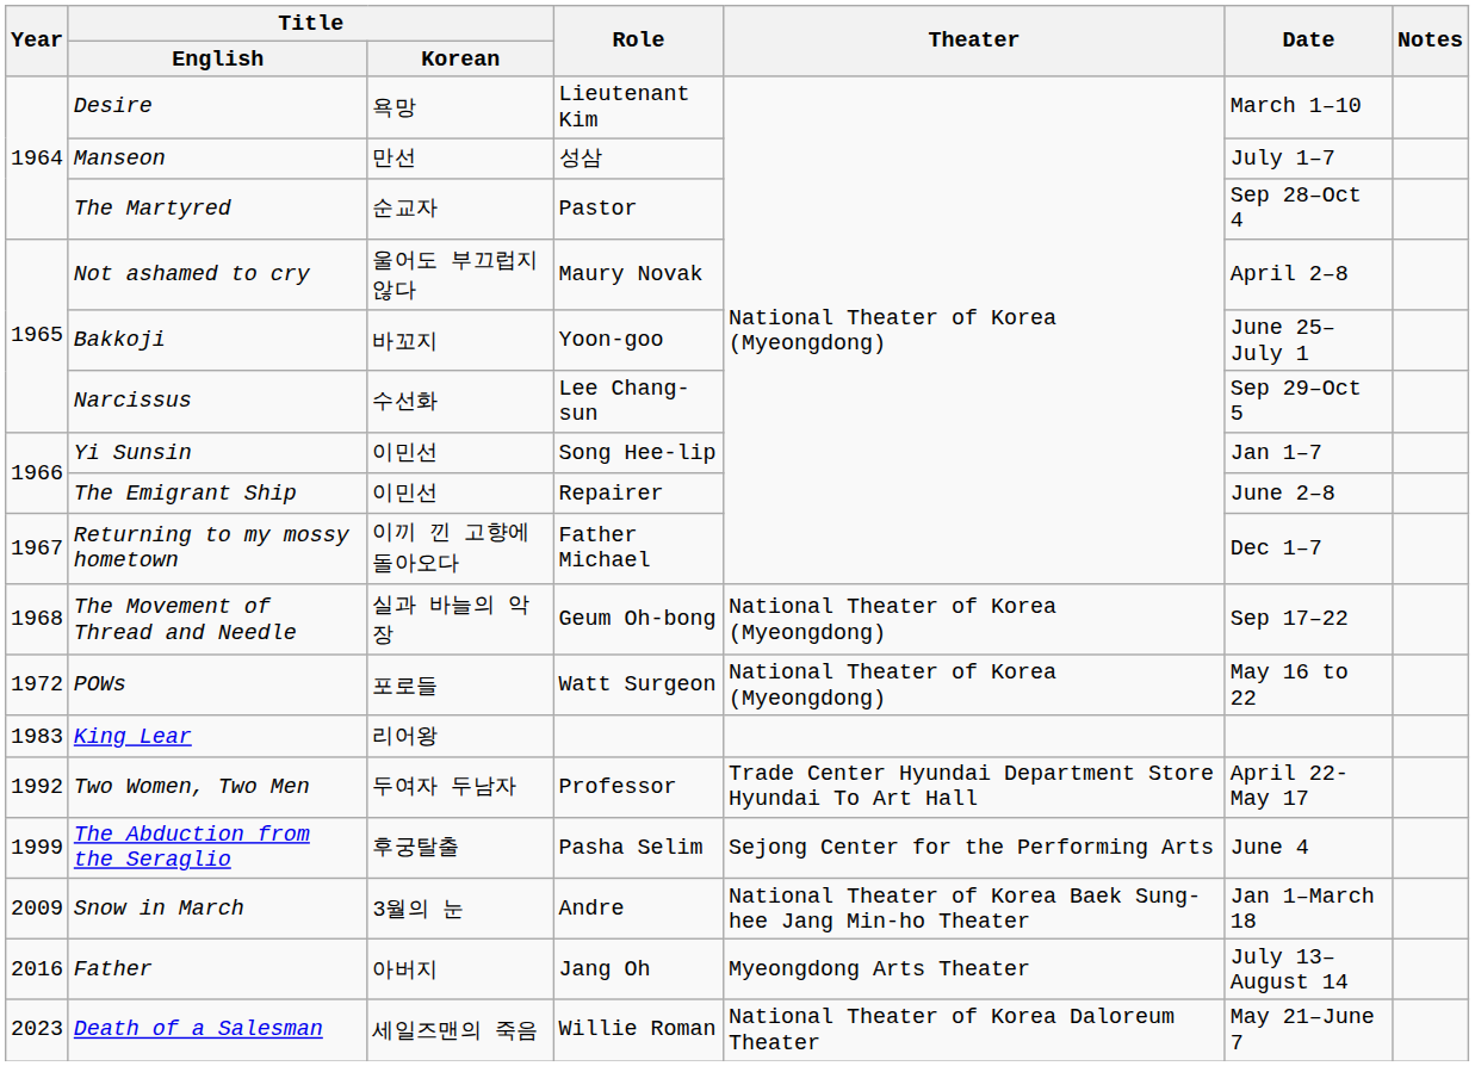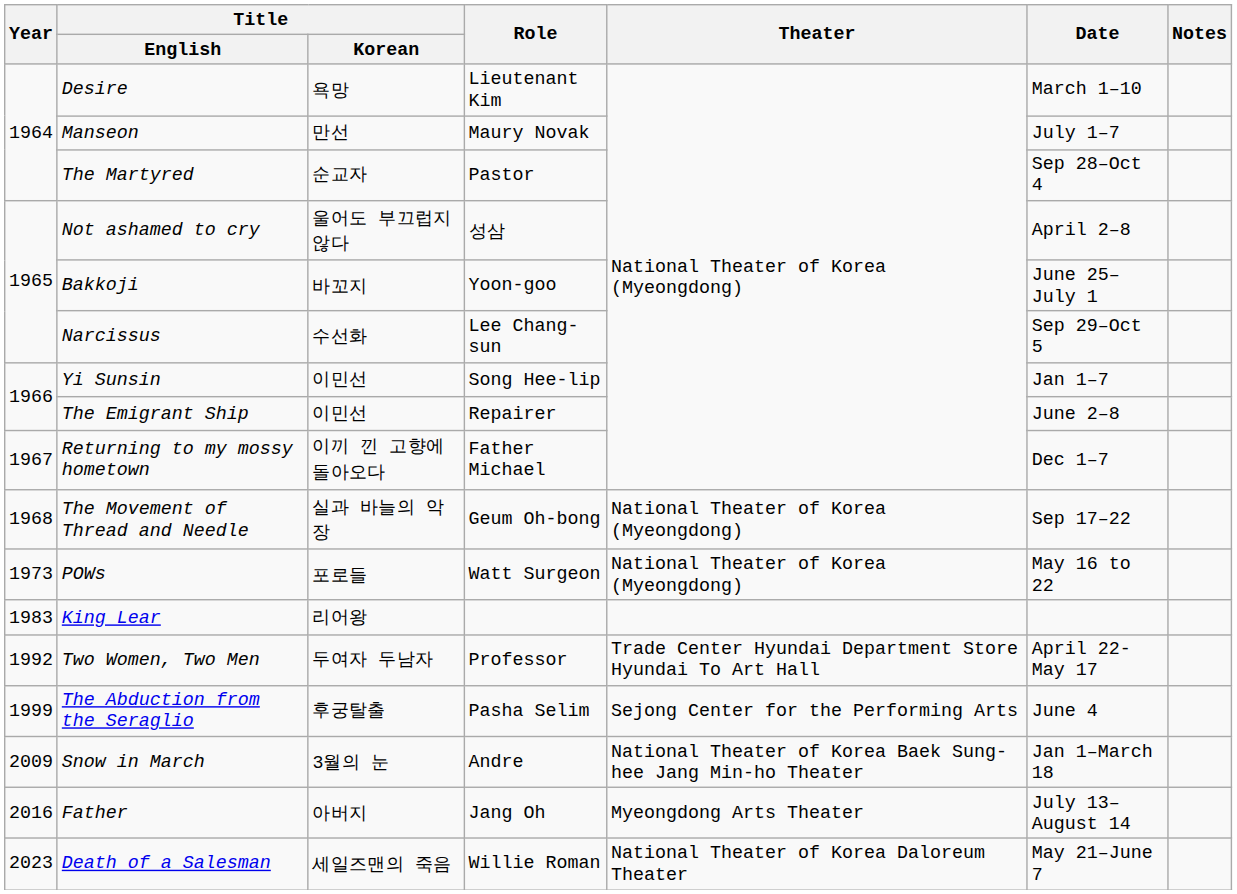Manseon | Role: 성삼 -> Maury Novak
Not ashamed to cry | Role: Maury Novak -> 성삼
POWs | Year: 1972 -> 1973
